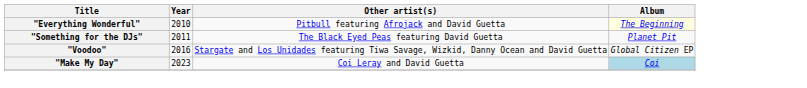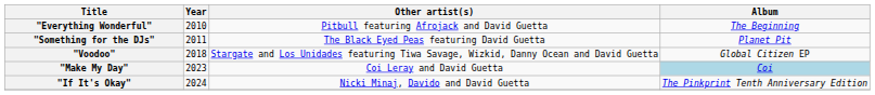"Everything Wonderful" | Album: lightyellow background -> no background
"Voodoo" | Year: 2016 -> 2018
+ row: "If It's Okay" | 2024 | Nicki Minaj, Davido and David Guetta | The Pinkprint Tenth Anniversary Edition
